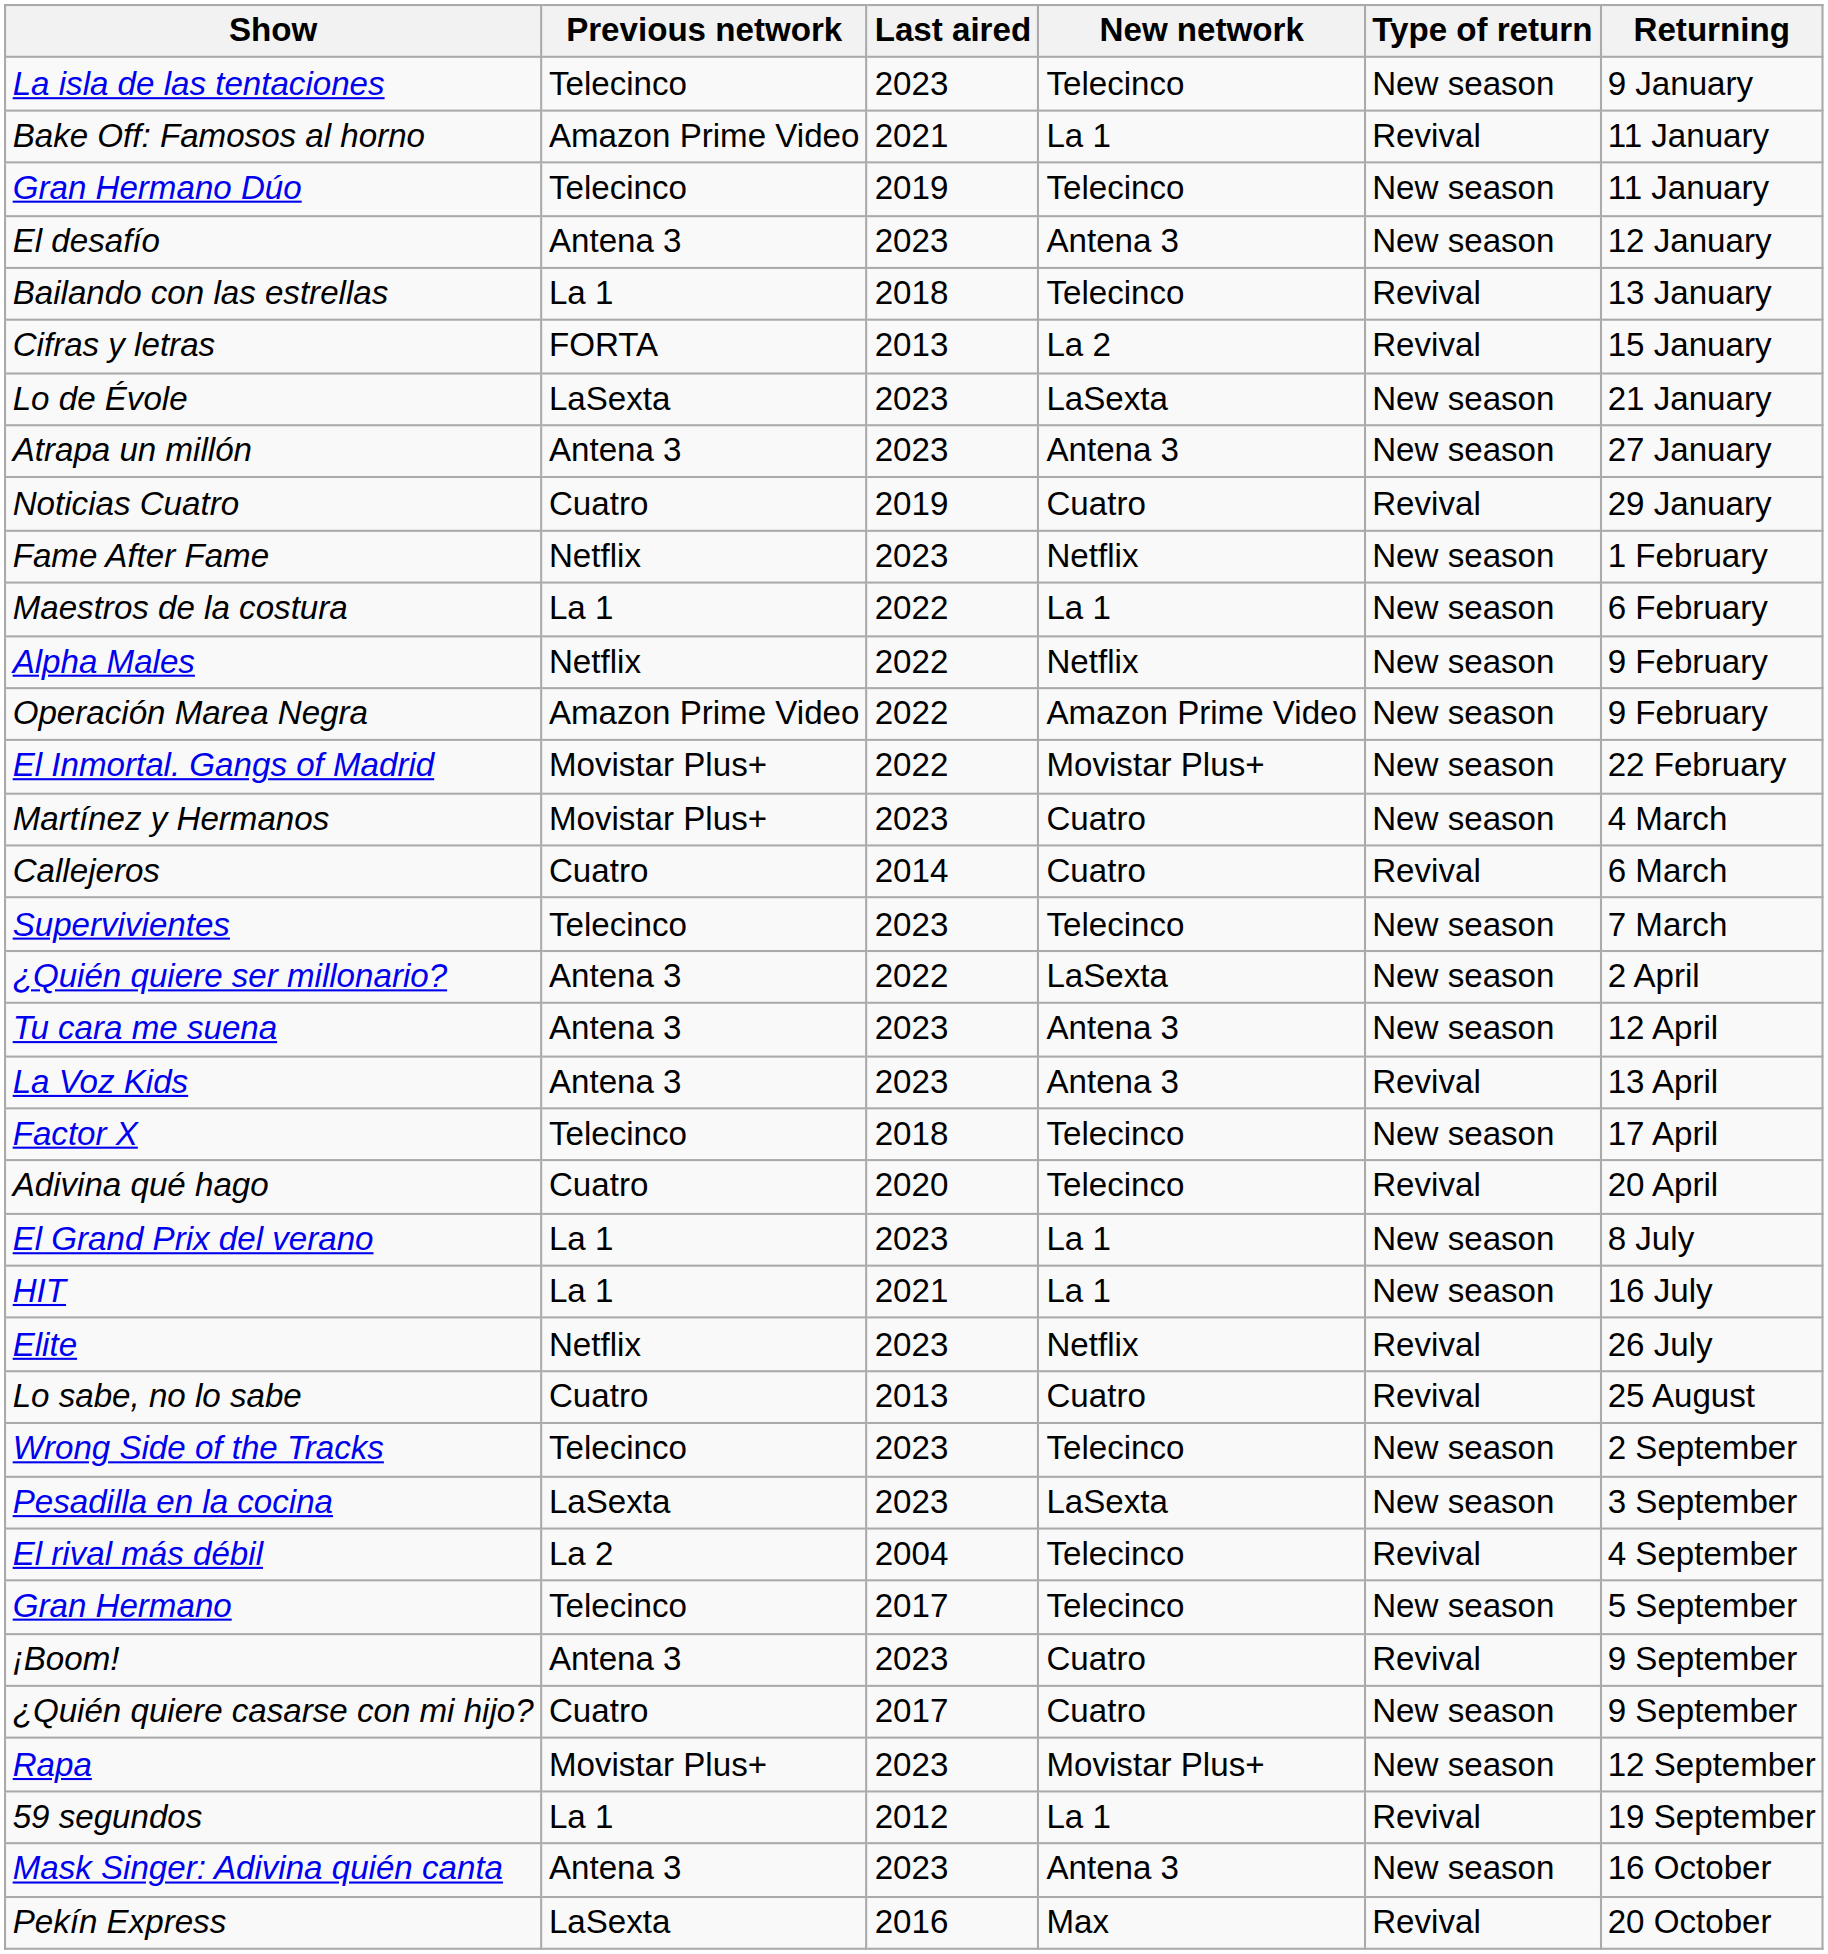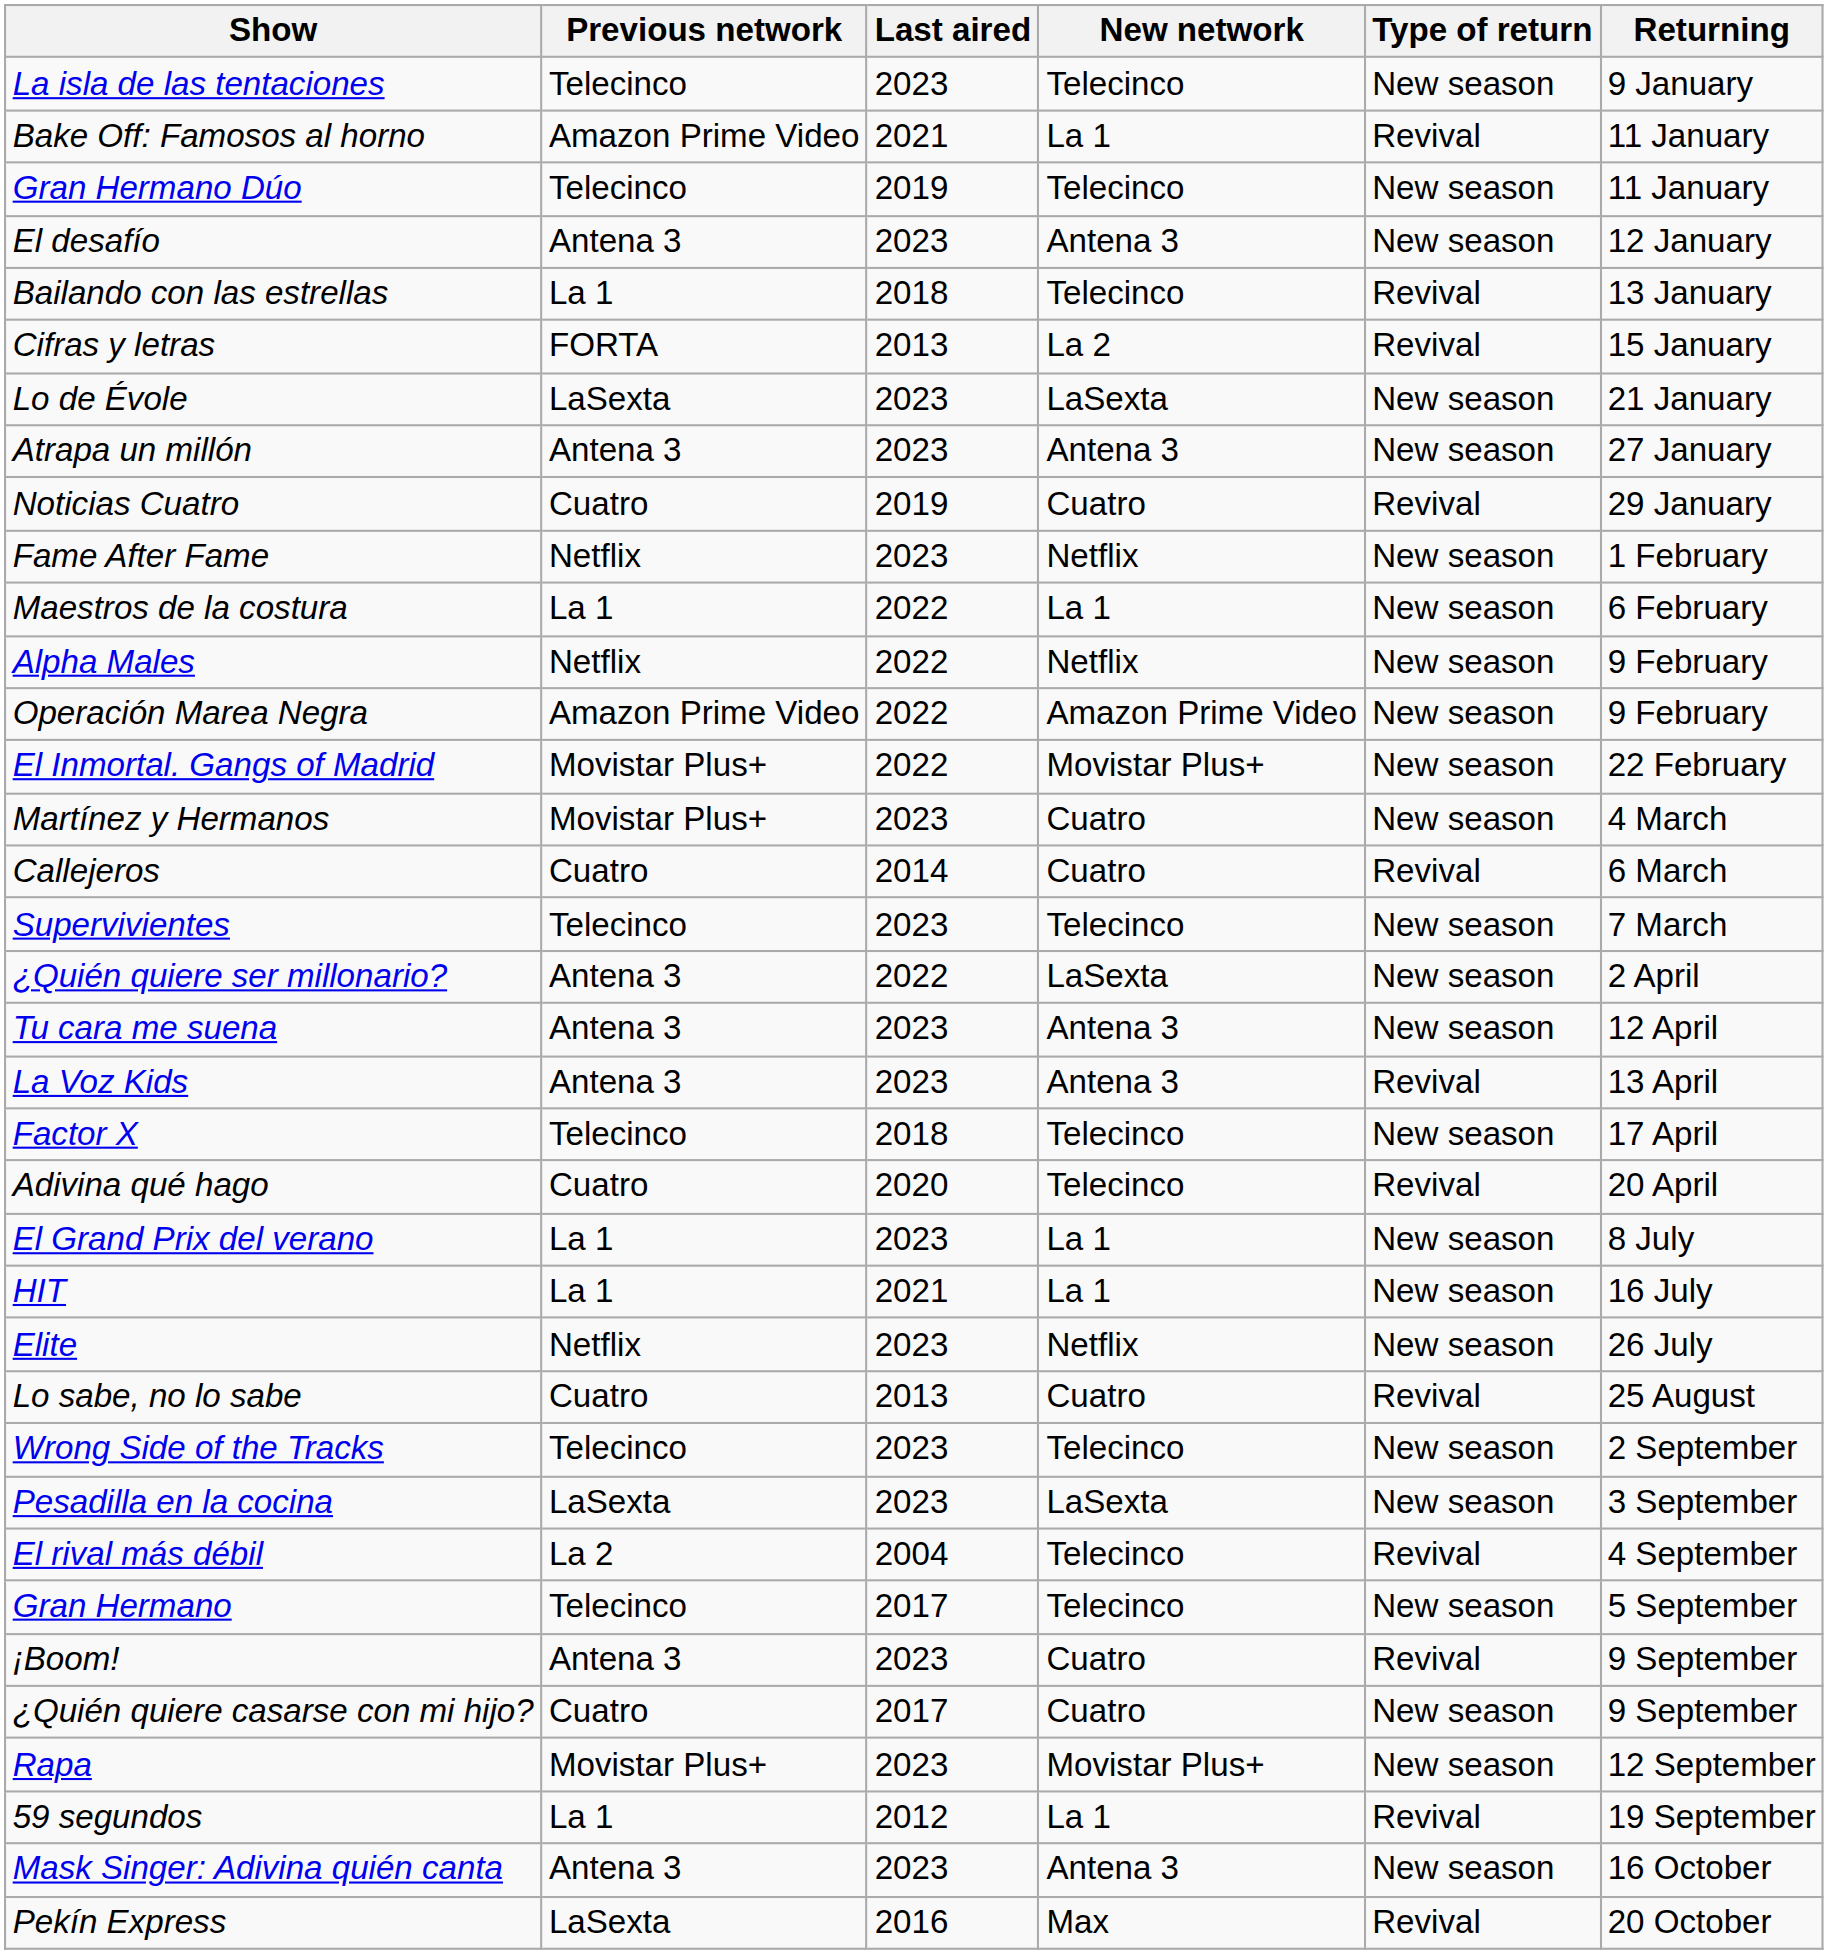Elite | Type of return: Revival -> New season
